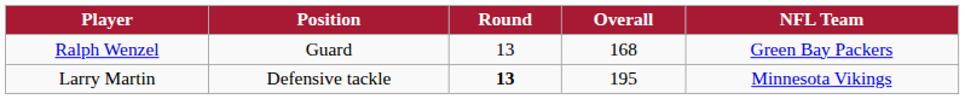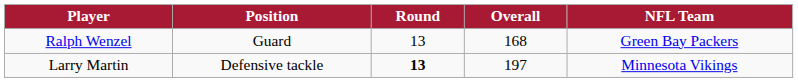Larry Martin | Overall: 195 -> 197
